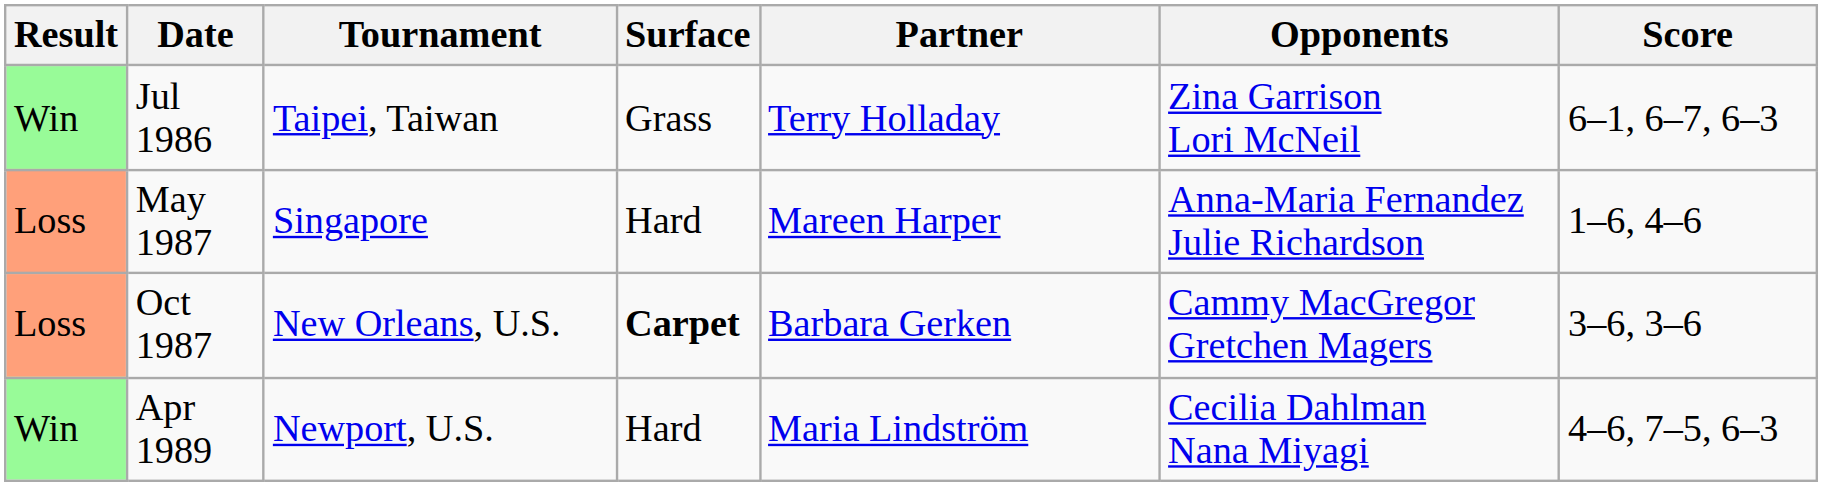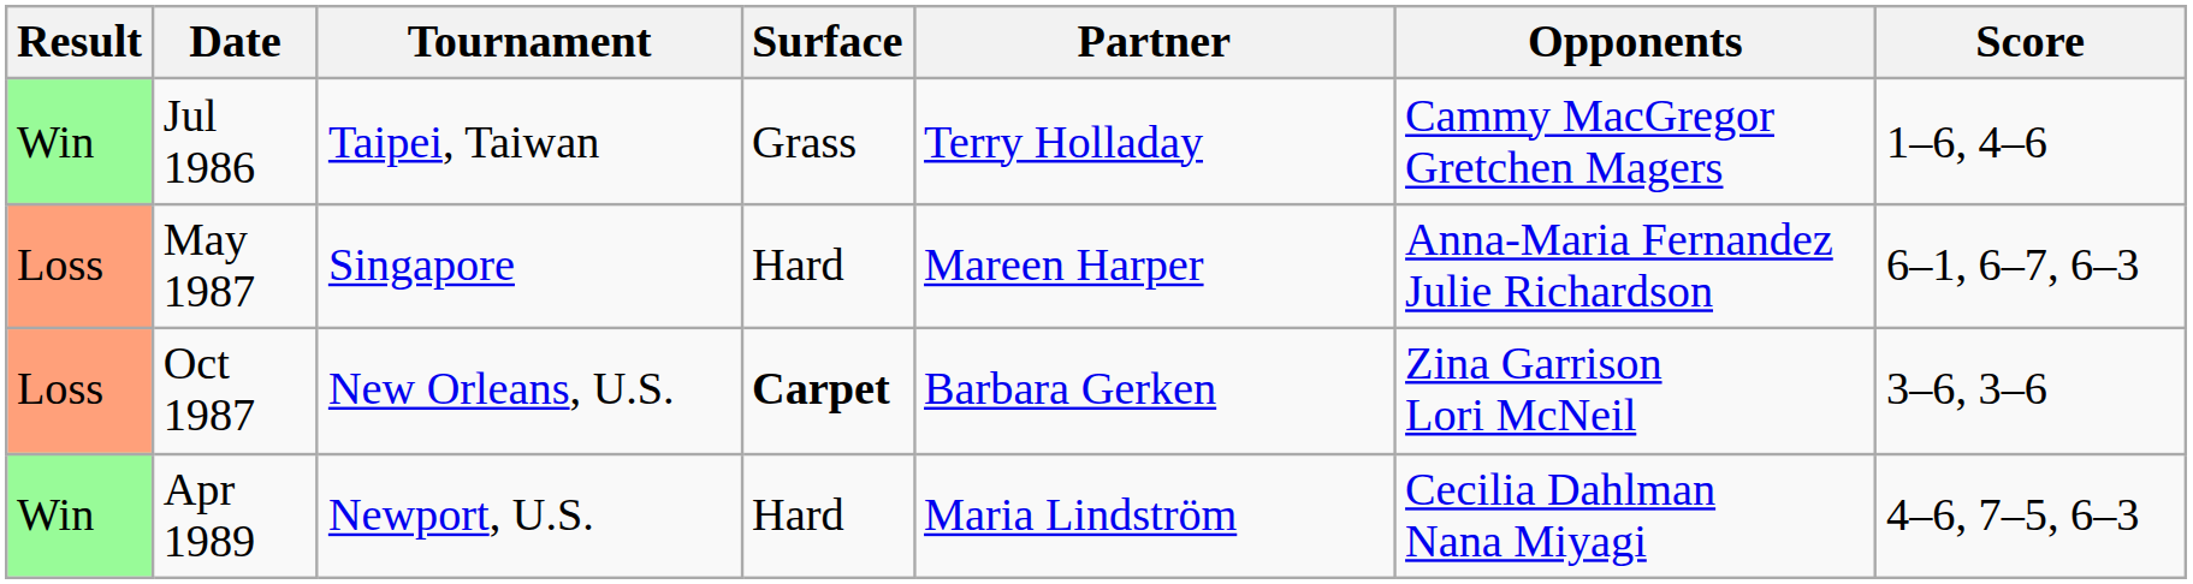Jul 1986 | Opponents: Zina Garrison Lori McNeil -> Cammy MacGregor Gretchen Magers
Jul 1986 | Score: 6–1, 6–7, 6–3 -> 1–6, 4–6
May 1987 | Score: 1–6, 4–6 -> 6–1, 6–7, 6–3
Oct 1987 | Opponents: Cammy MacGregor Gretchen Magers -> Zina Garrison Lori McNeil
